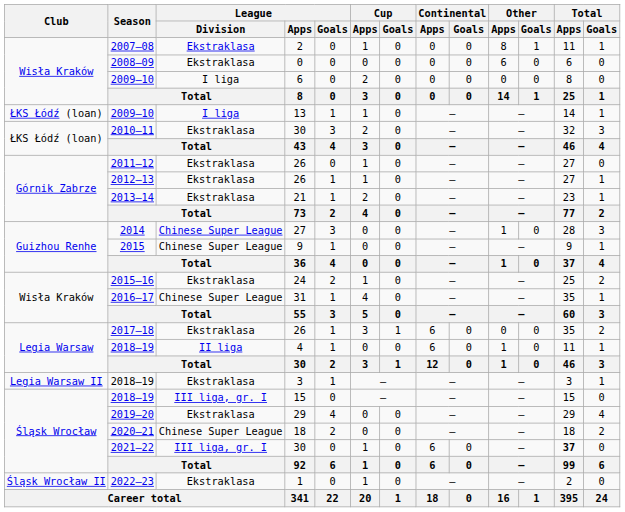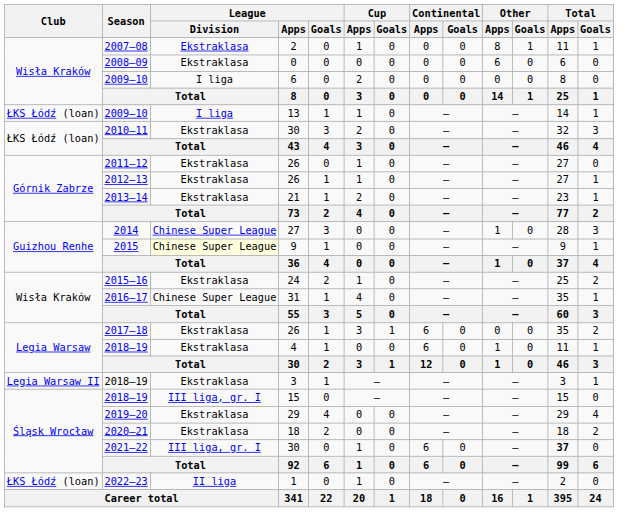2015 | League / Division: no background -> lightyellow background
2018–19 / 4 | League / Division: II liga -> Ekstraklasa
2020–21 | League / Division: Chinese Super League -> Ekstraklasa
2022–23 | Club: Śląsk Wrocław II -> ŁKS Łódź (loan)
2022–23 | League / Division: Ekstraklasa -> II liga
